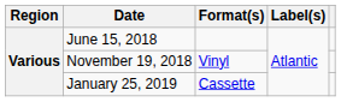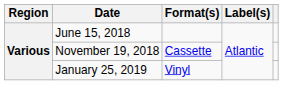November 19, 2018 | Format(s): Vinyl -> Cassette
January 25, 2019 | Format(s): Cassette -> Vinyl
